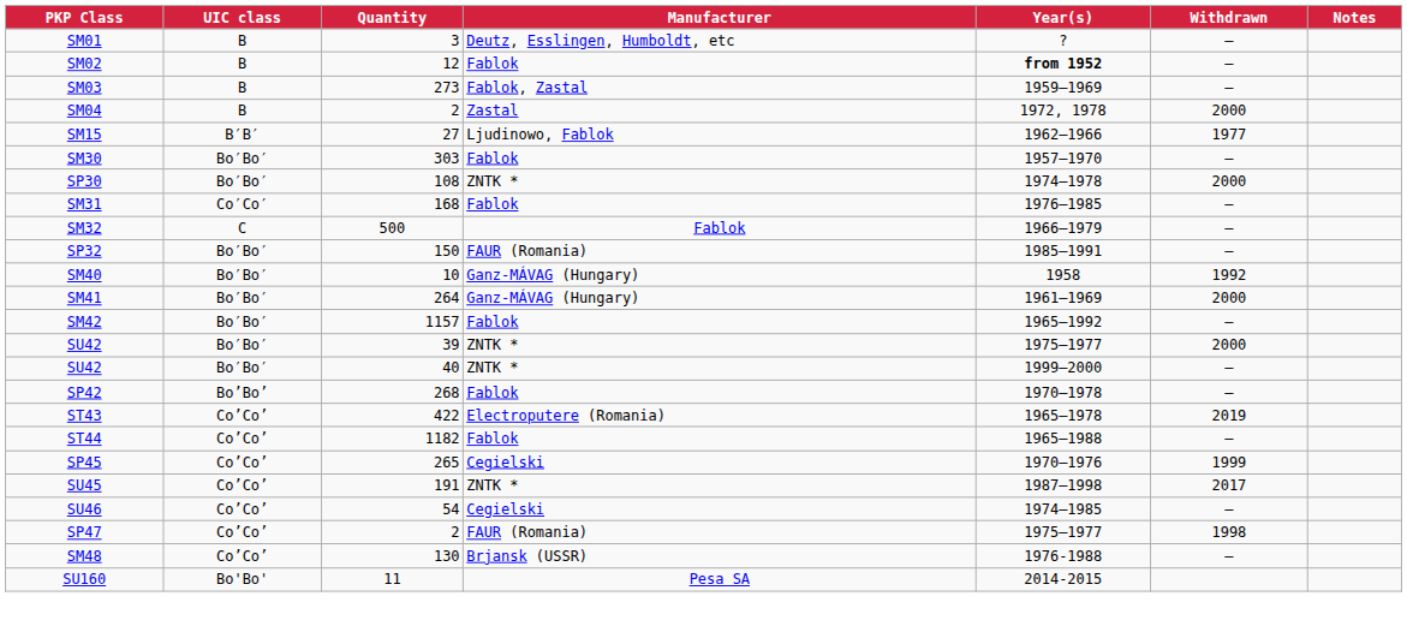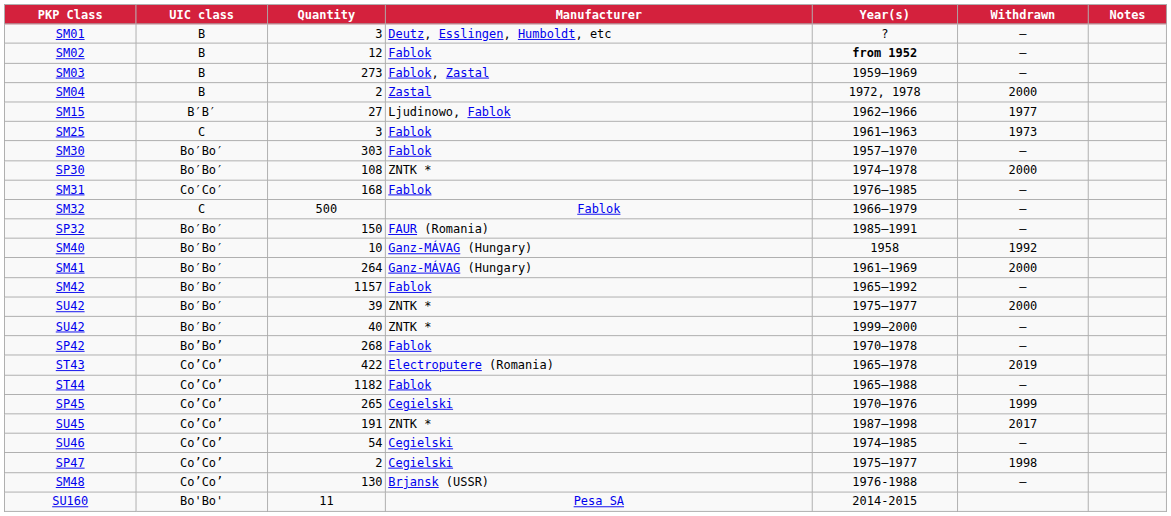+ row: SM25 | C | 3 | Fablok | 1961–1963 | 1973
SP47 | Manufacturer: FAUR (Romania) -> Cegielski
